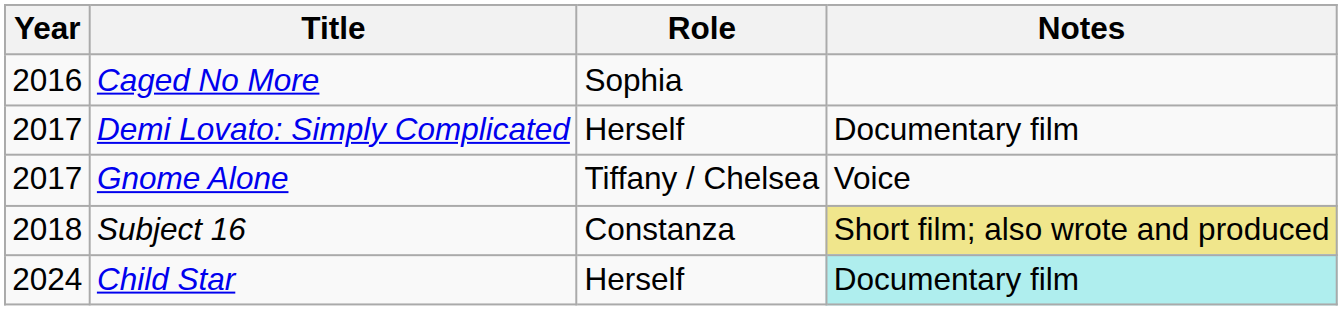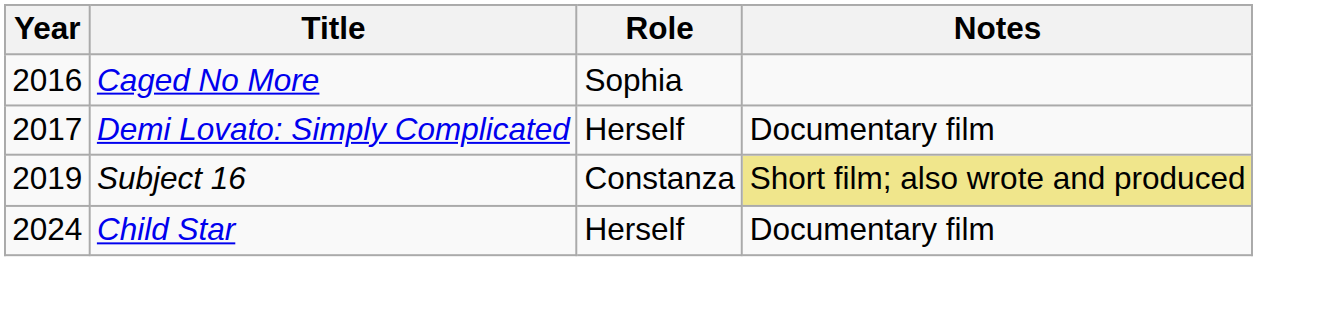- row: 2017 | Gnome Alone | Tiffany / Chelsea | Voice
Subject 16 | Year: 2018 -> 2019
Child Star | Notes: paleturquoise background -> no background
